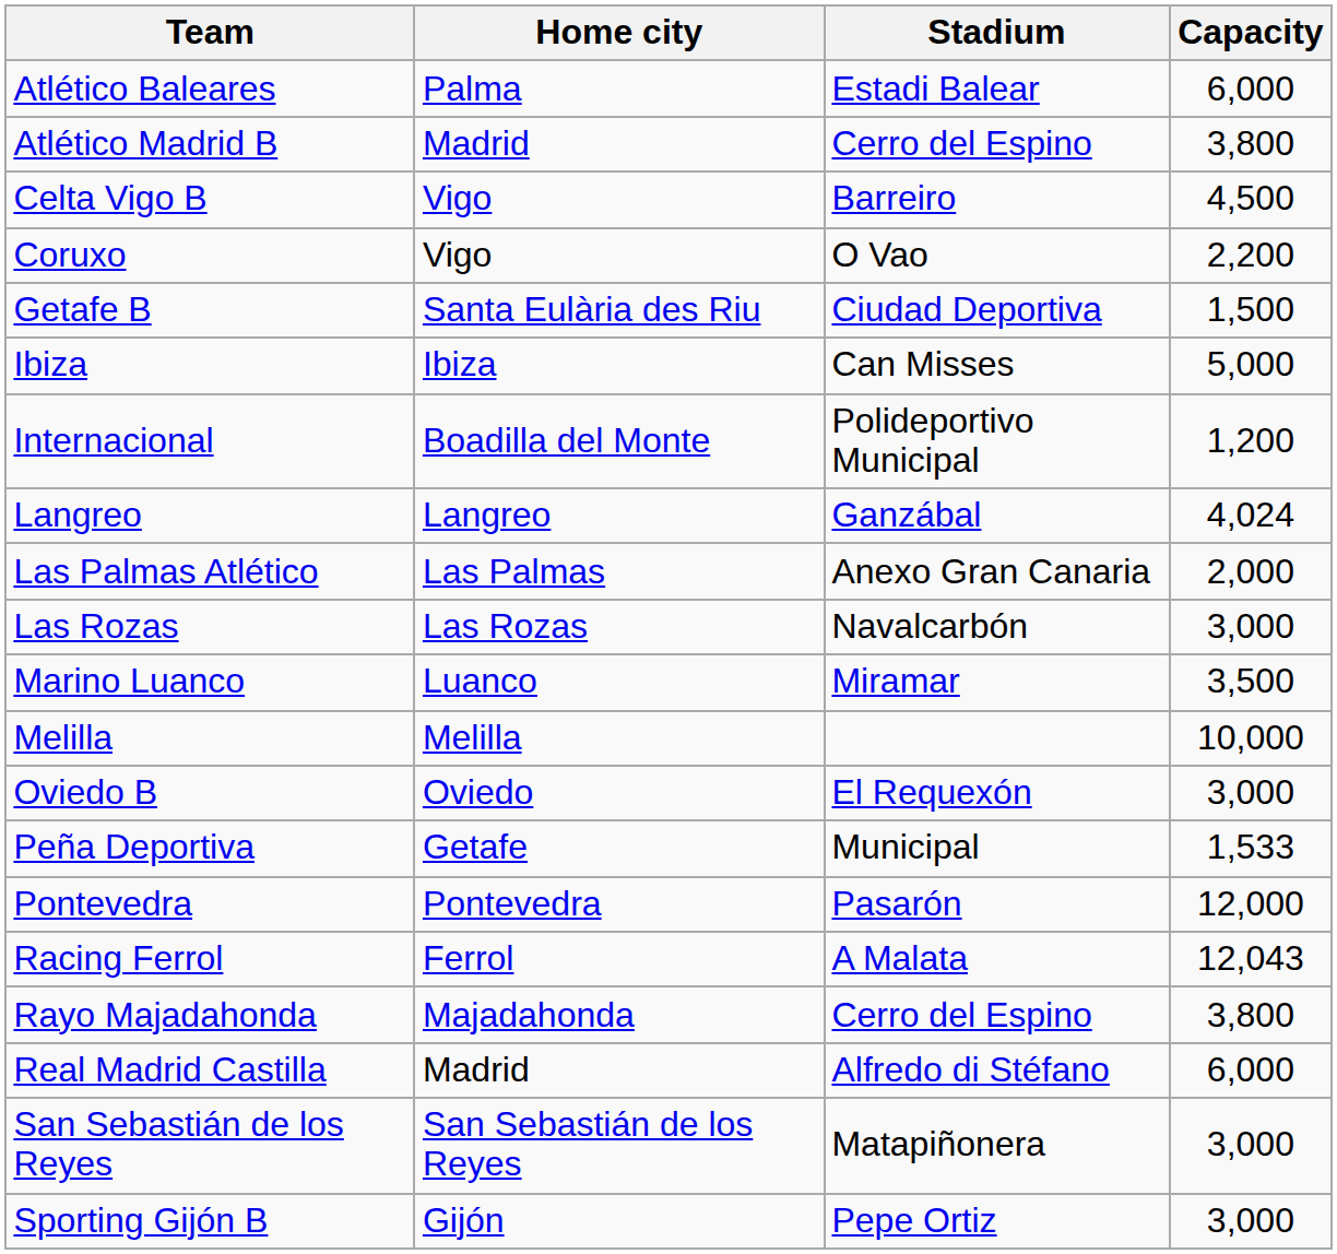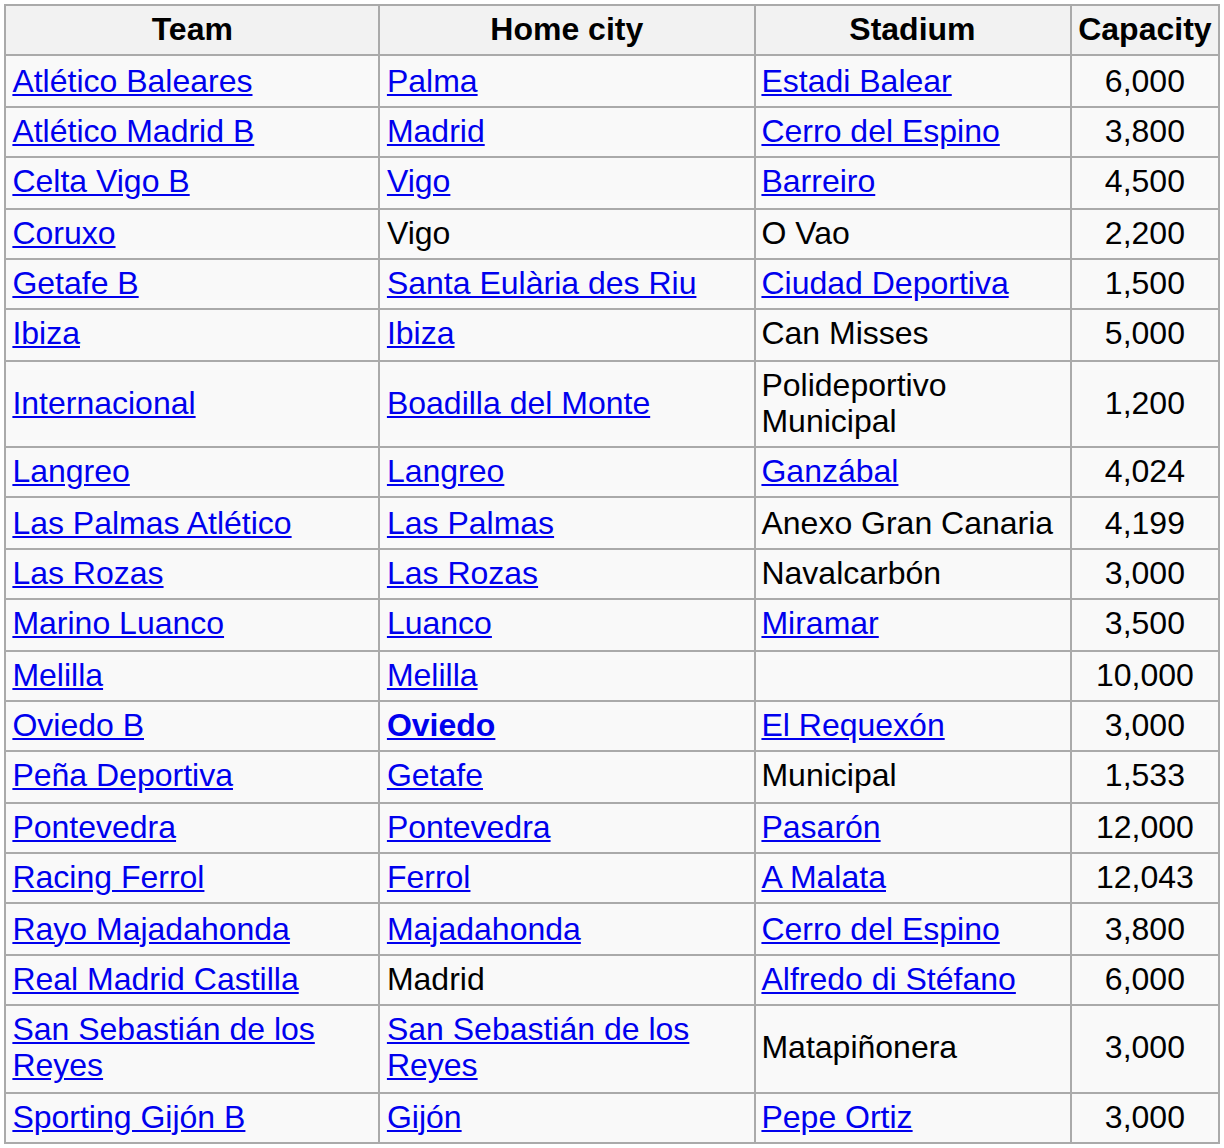Las Palmas Atlético | Capacity: 2,000 -> 4,199
Oviedo B | Home city: normal -> bold
